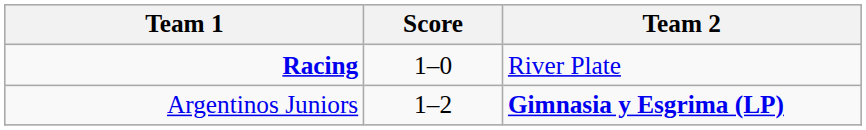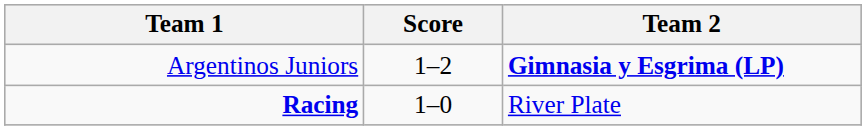rows swapped: Argentinos Juniors <-> Racing
